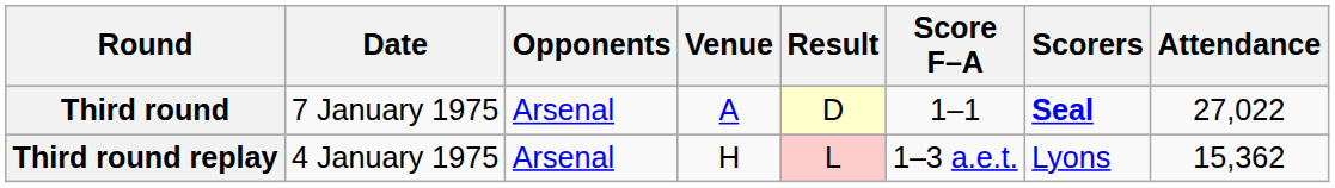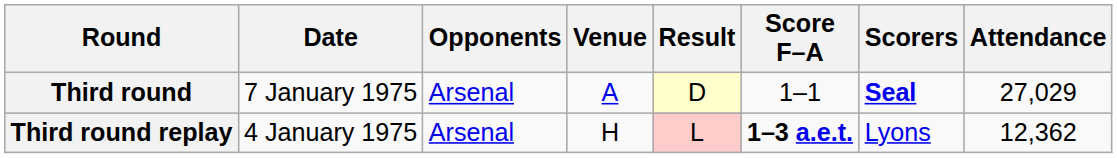Third round | Attendance: 27,022 -> 27,029
Third round replay | Score F–A: normal -> bold
Third round replay | Attendance: 15,362 -> 12,362
